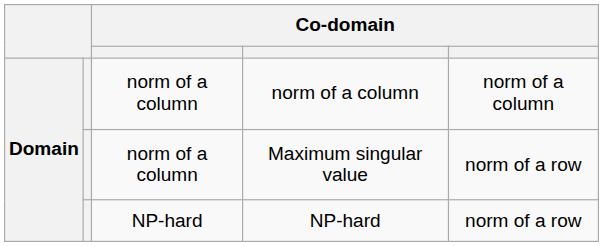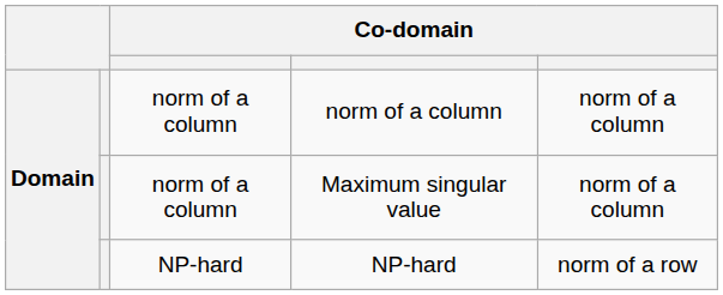Maximum singular value | column 5: norm of a row -> norm of a column
